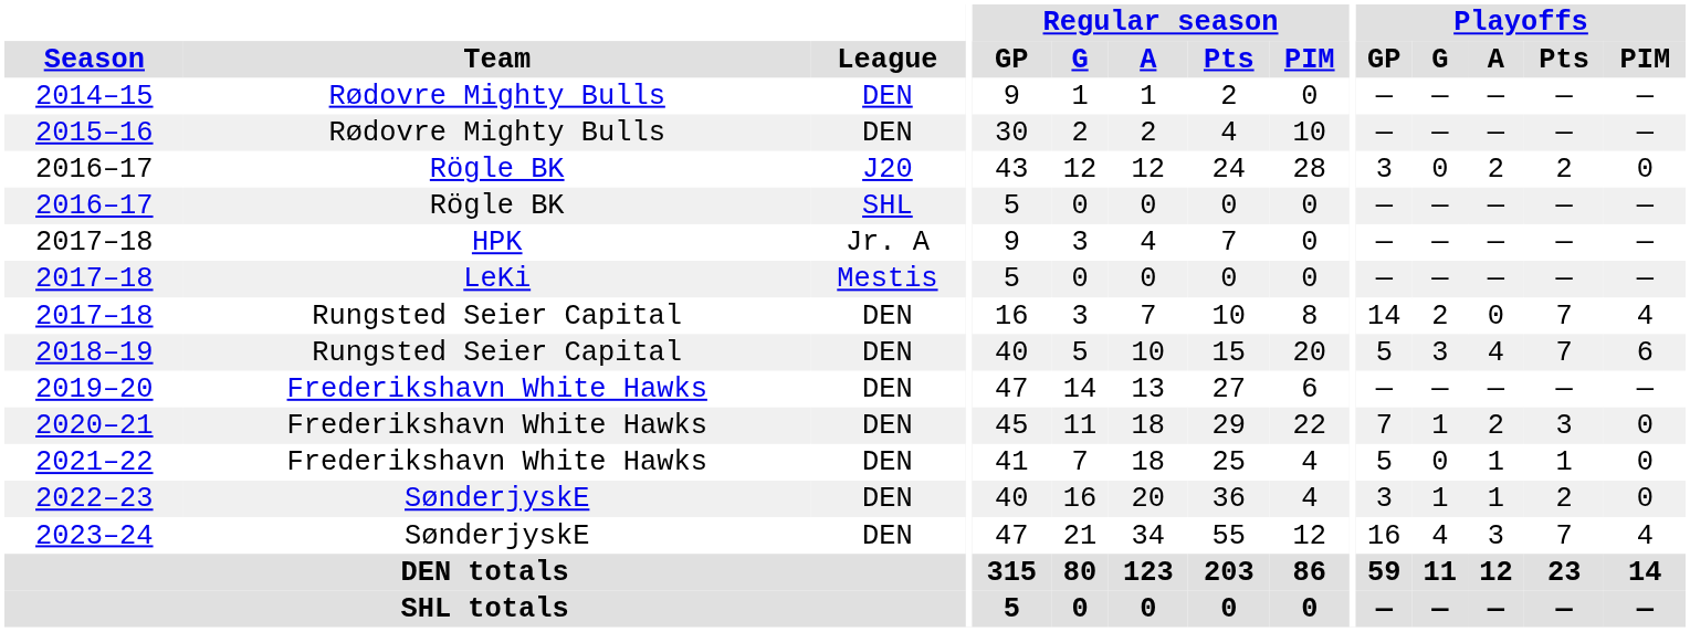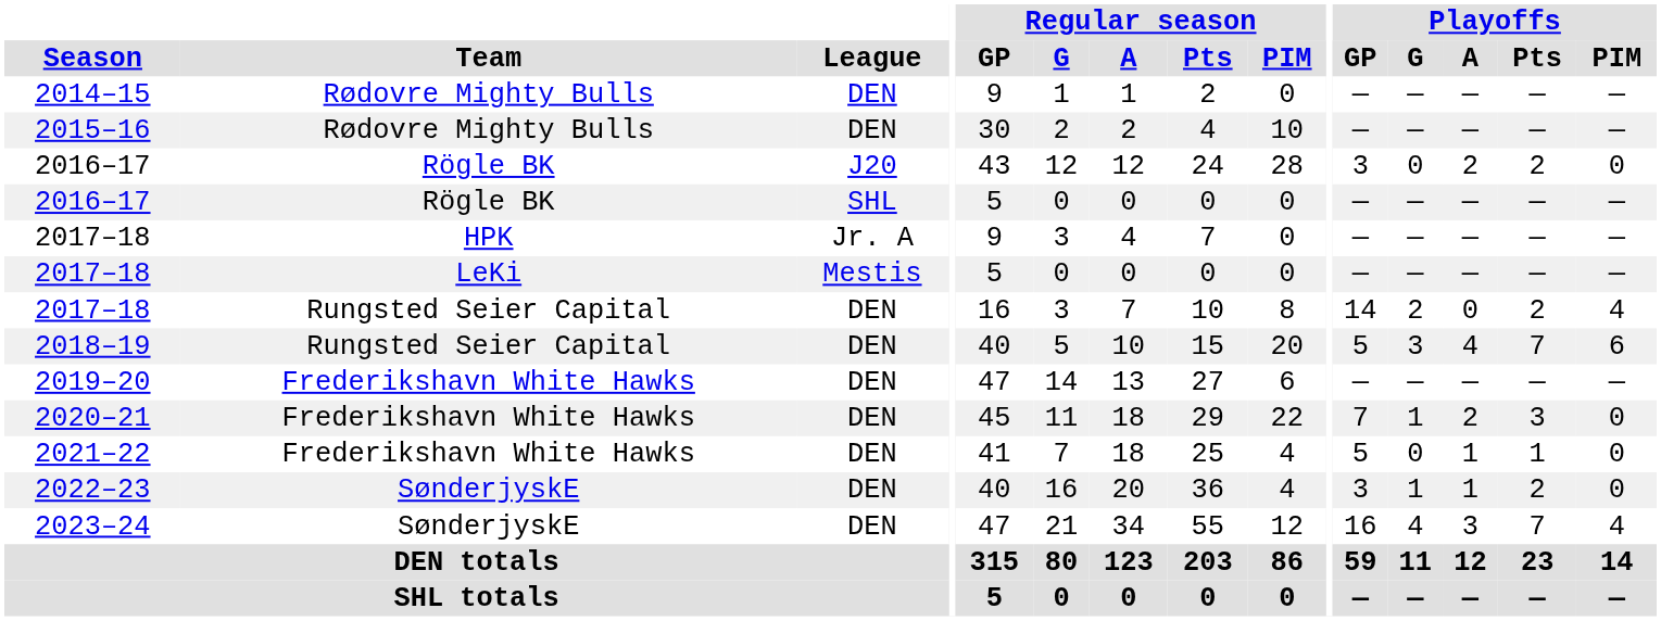2017–18 / DEN | Playoffs / Pts: 7 -> 2
